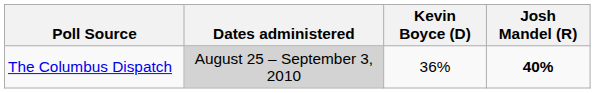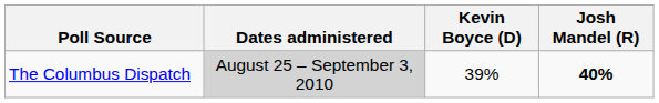The Columbus Dispatch | Kevin Boyce (D): 36% -> 39%
